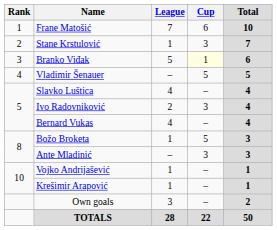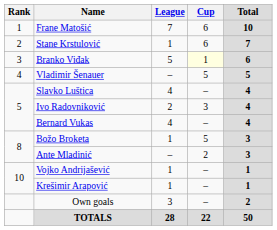Stane Krstulović | Cup: 3 -> 6
Ante Mladinić | Cup: 3 -> 2
